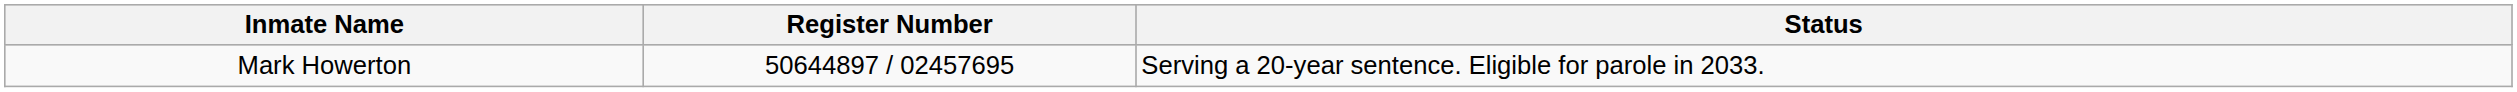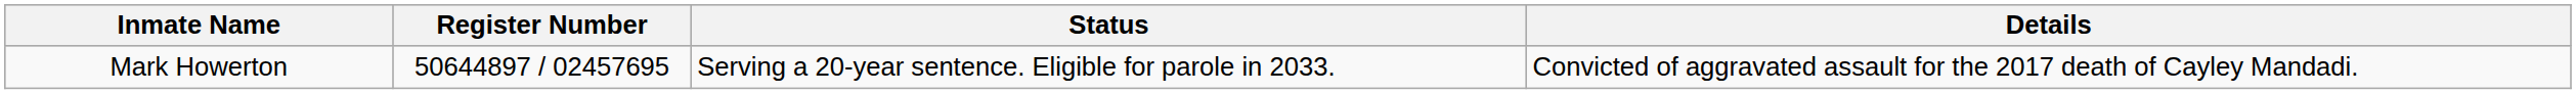+ column: Details | Convicted of aggravated assault for the 2017 death of Cayley Mandadi.
